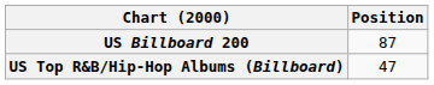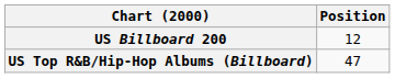US Billboard 200 | Position: 87 -> 12
